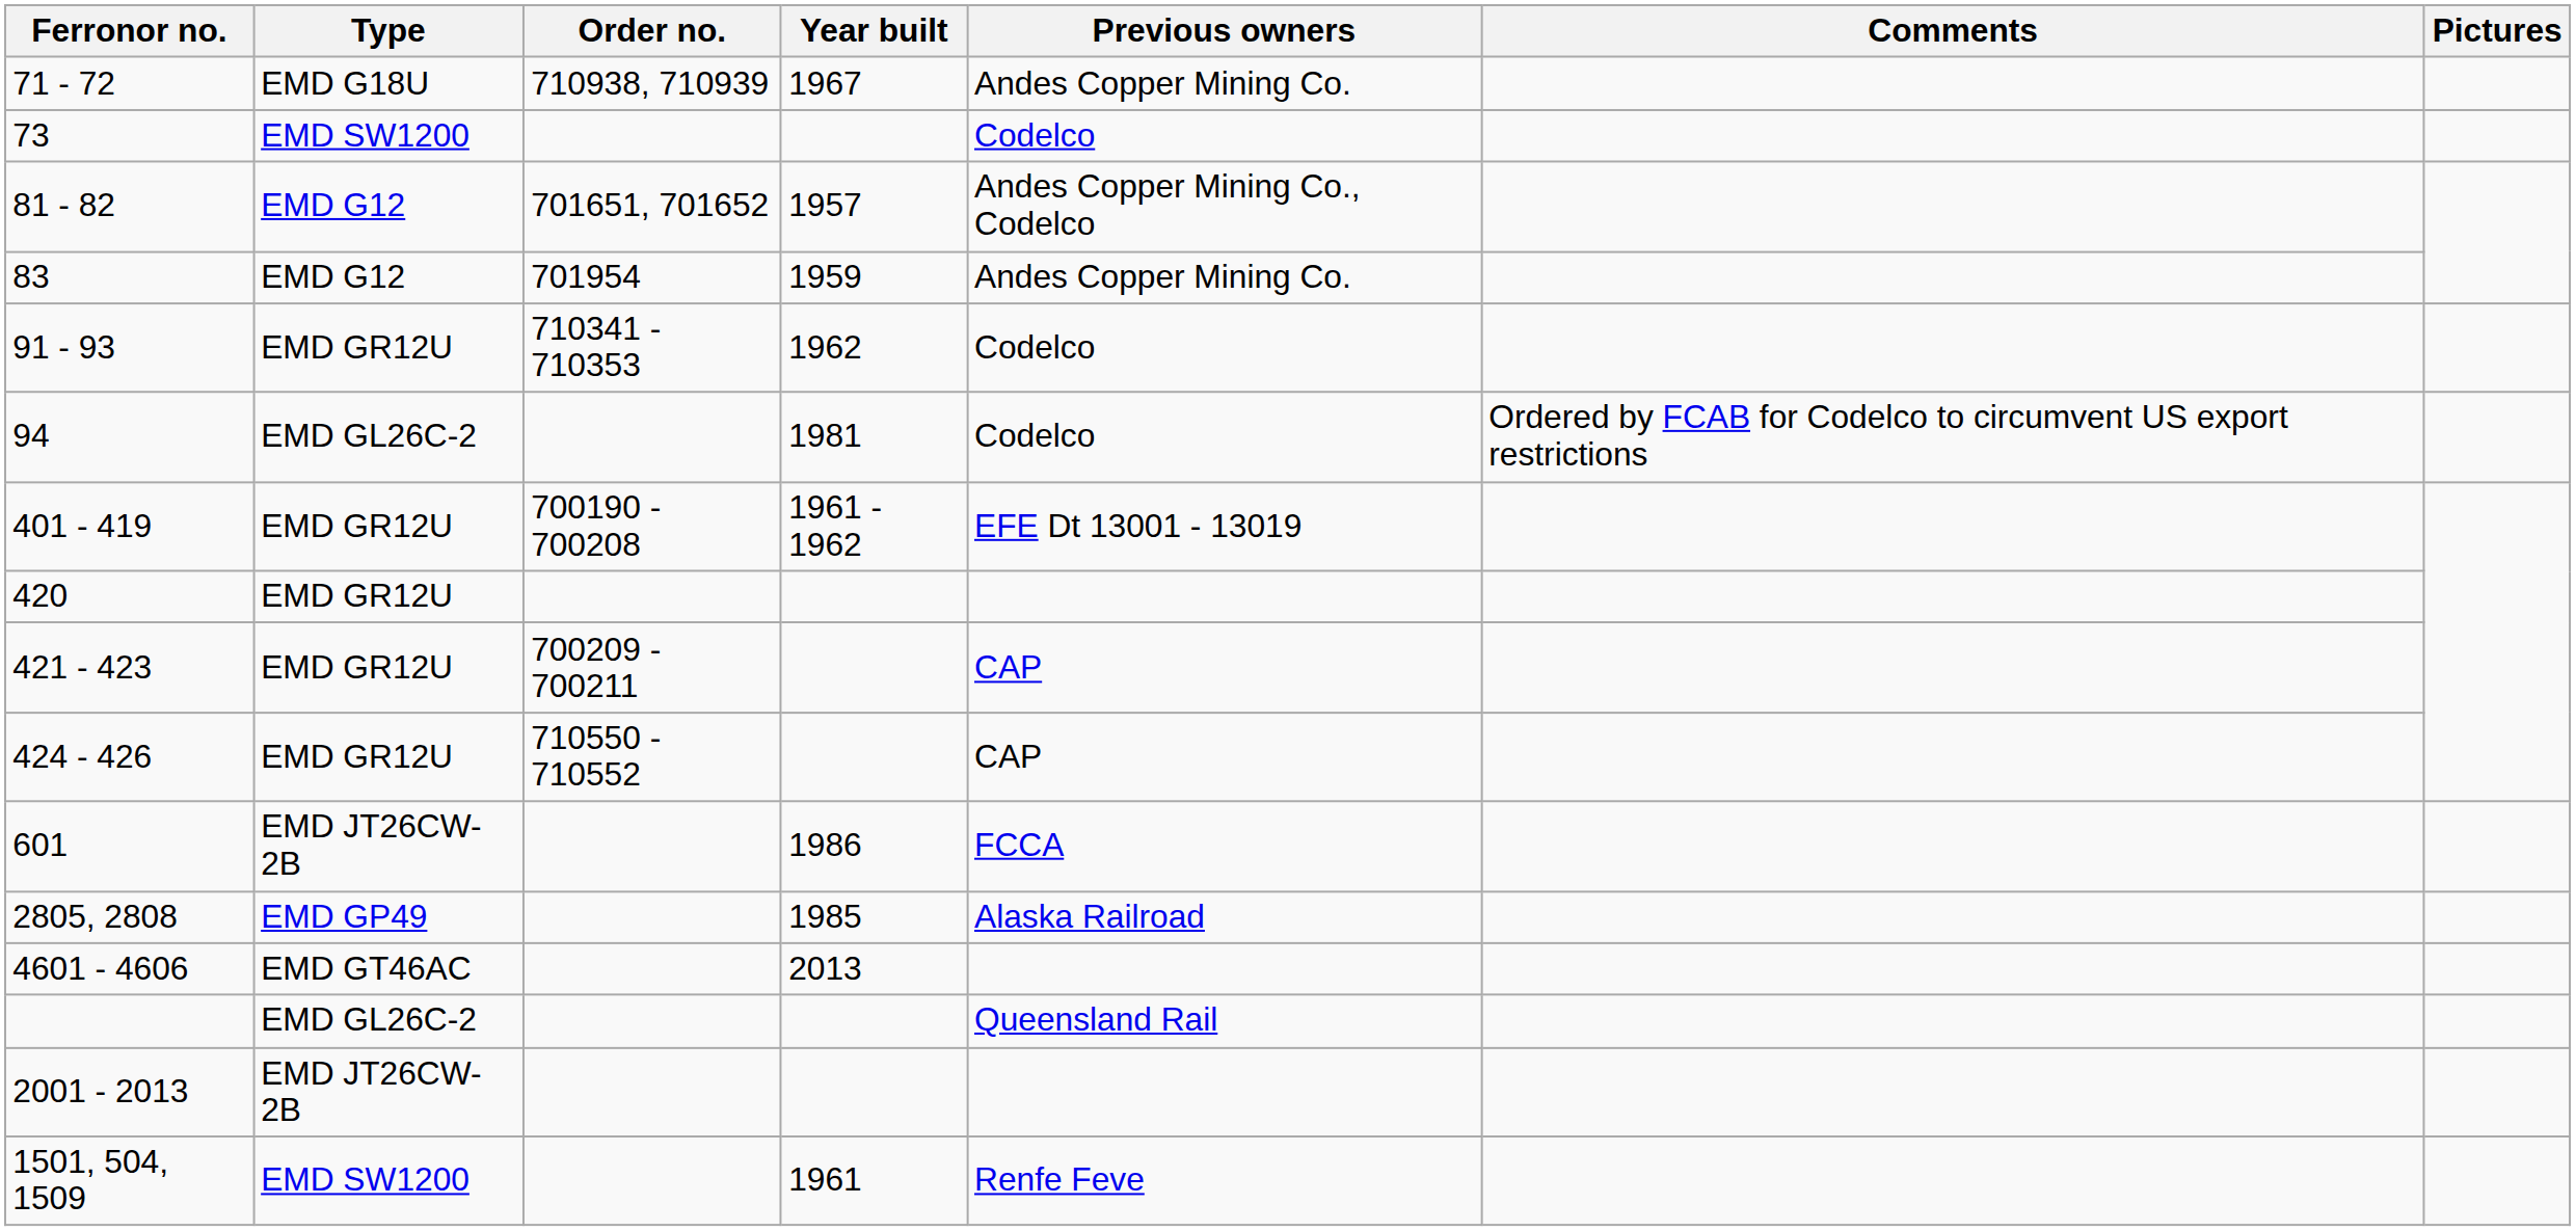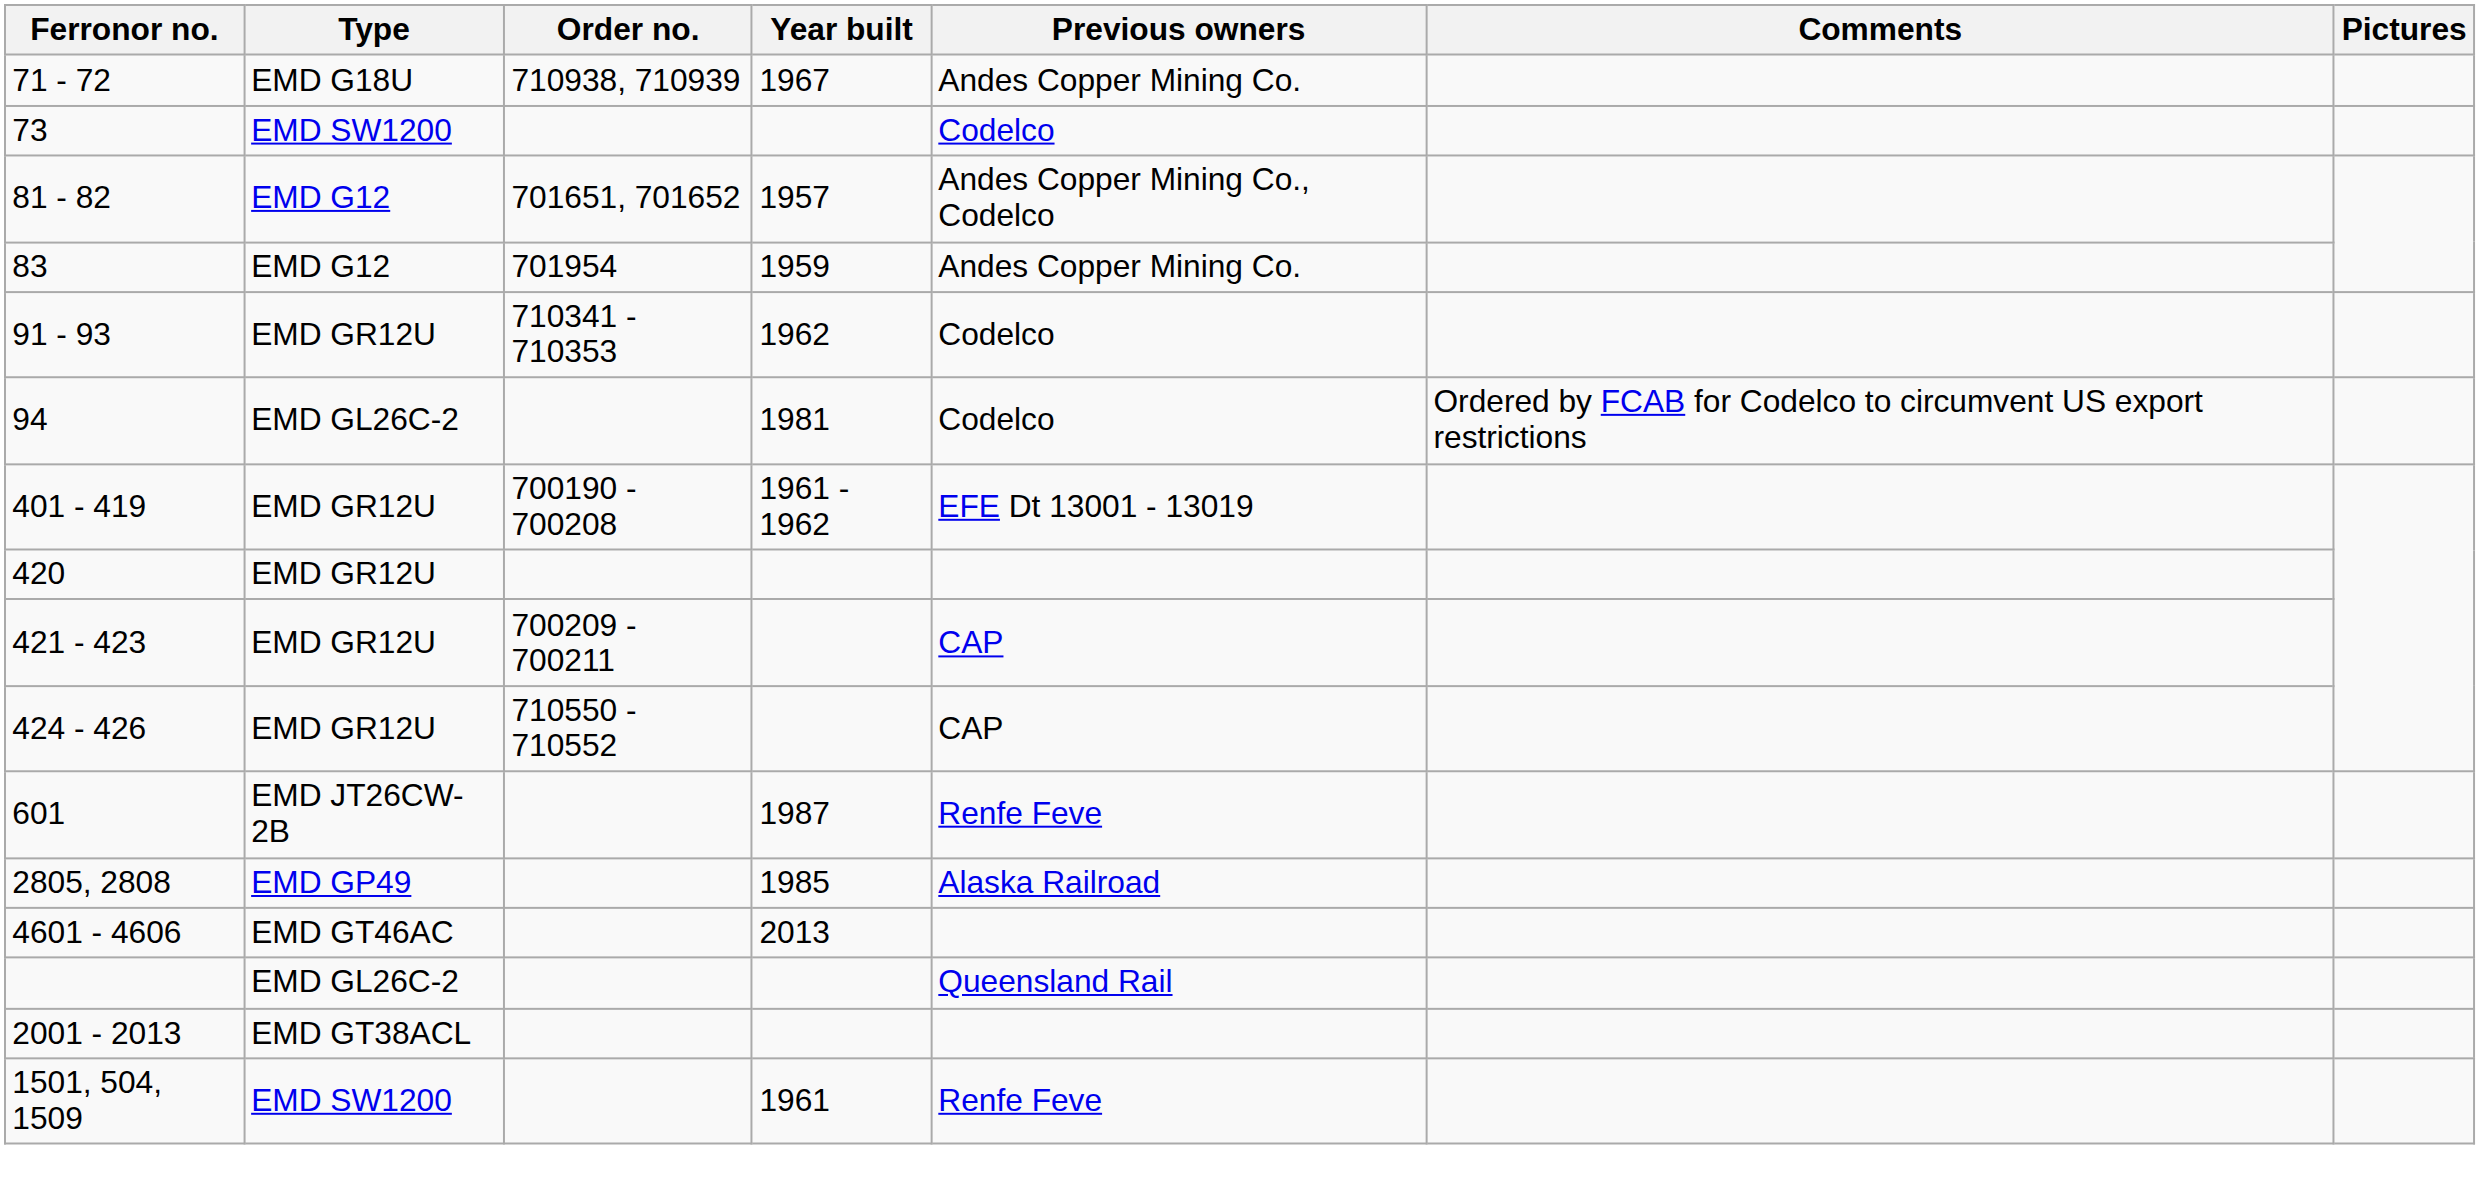601 | Year built: 1986 -> 1987
601 | Previous owners: FCCA -> Renfe Feve
2001 - 2013 | Type: EMD JT26CW-2B -> EMD GT38ACL
